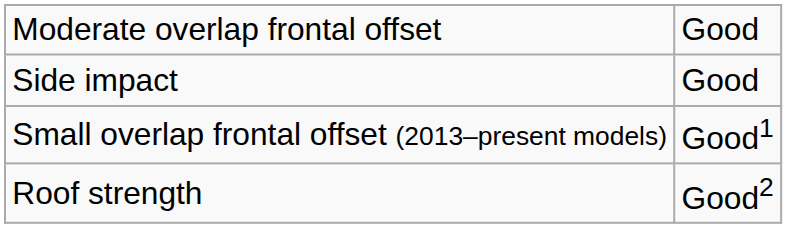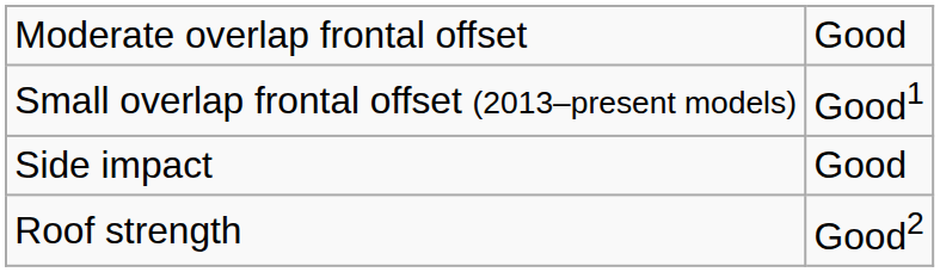rows swapped: Small overlap frontal offset (2013–present models) <-> Side impact
